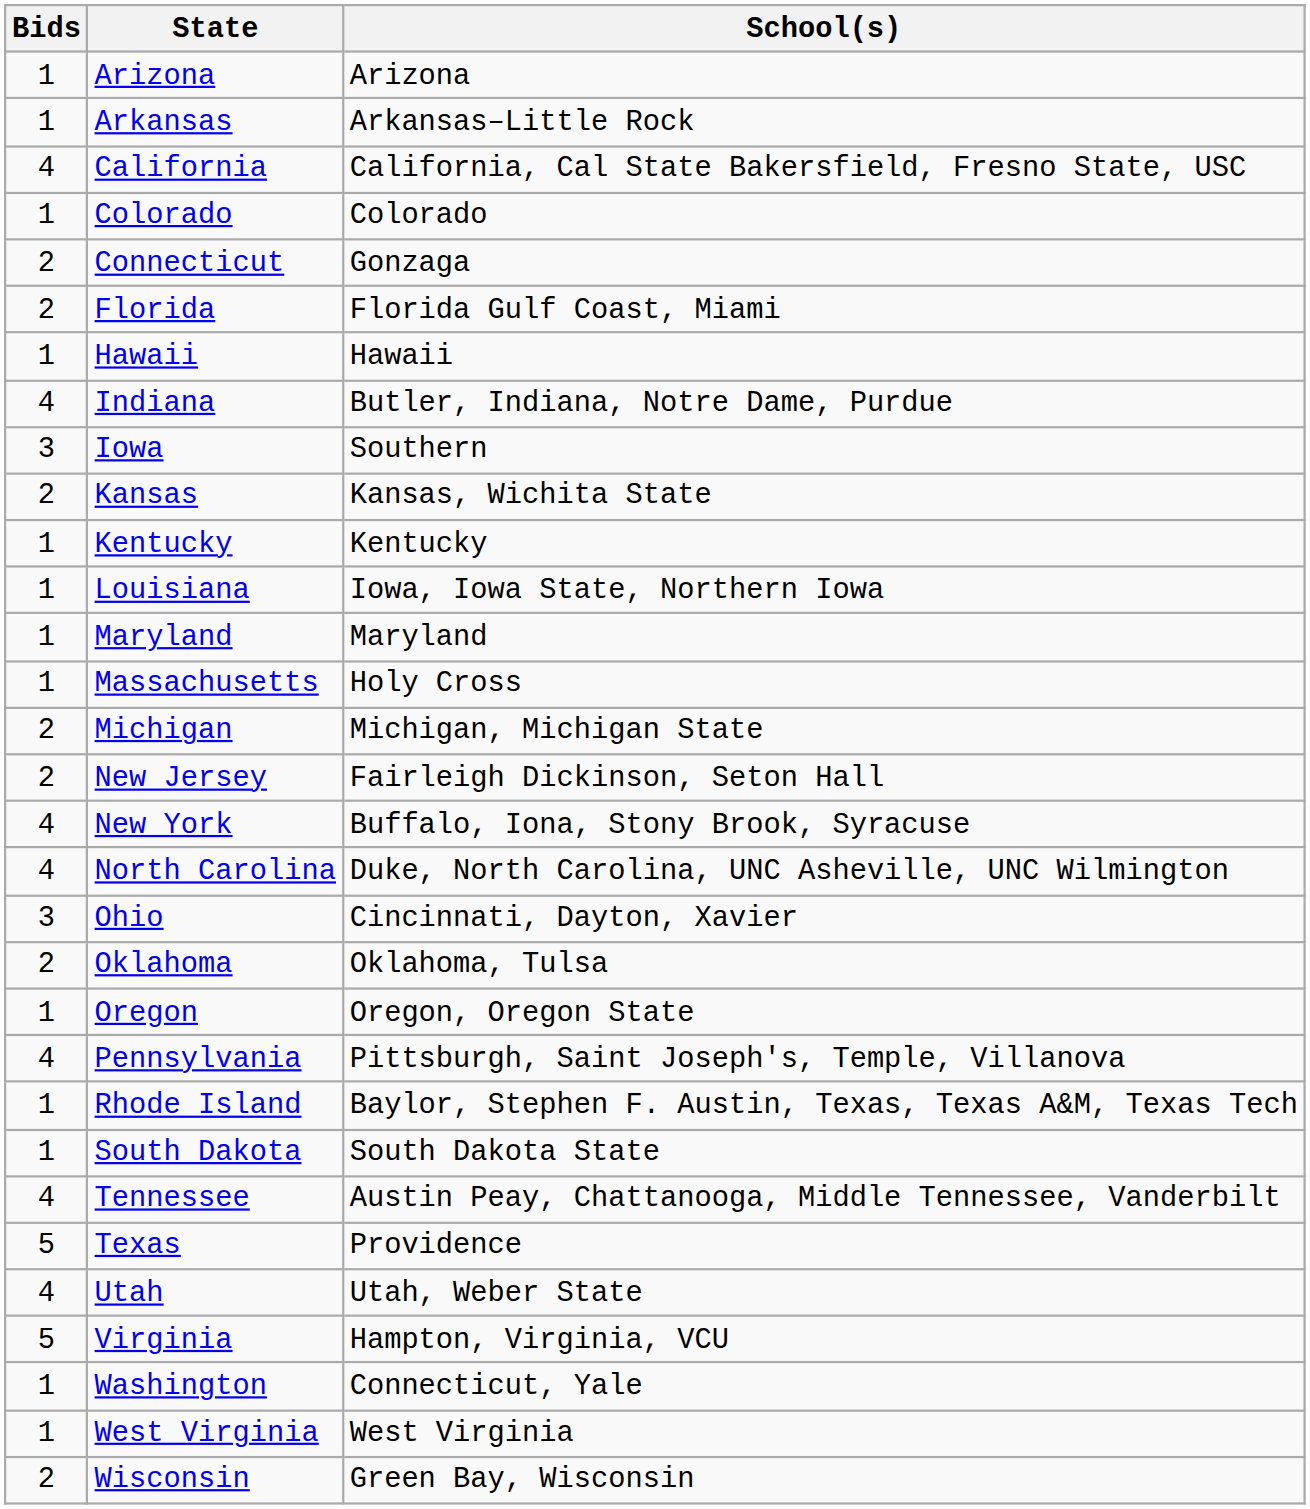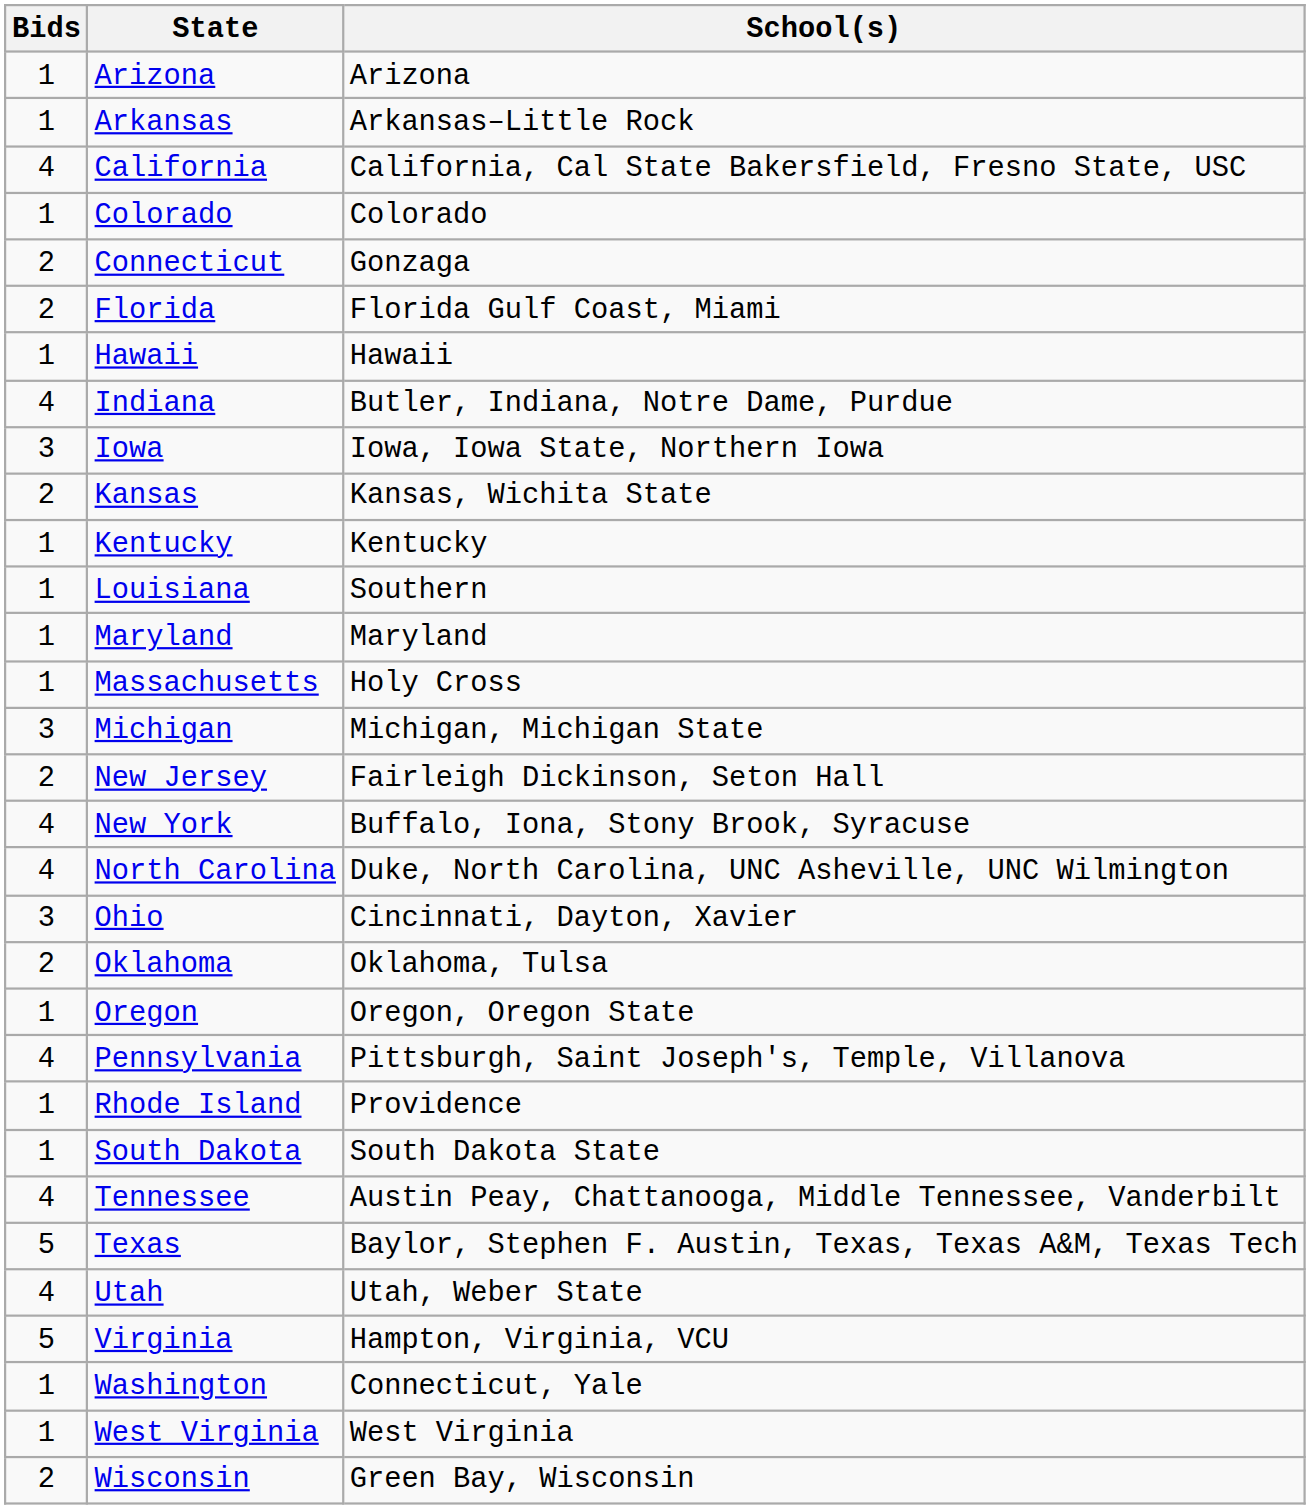Iowa | School(s): Southern -> Iowa, Iowa State, Northern Iowa
Louisiana | School(s): Iowa, Iowa State, Northern Iowa -> Southern
Michigan | Bids: 2 -> 3
Rhode Island | School(s): Baylor, Stephen F. Austin, Texas, Texas A&M, Texas Tech -> Providence
Texas | School(s): Providence -> Baylor, Stephen F. Austin, Texas, Texas A&M, Texas Tech
